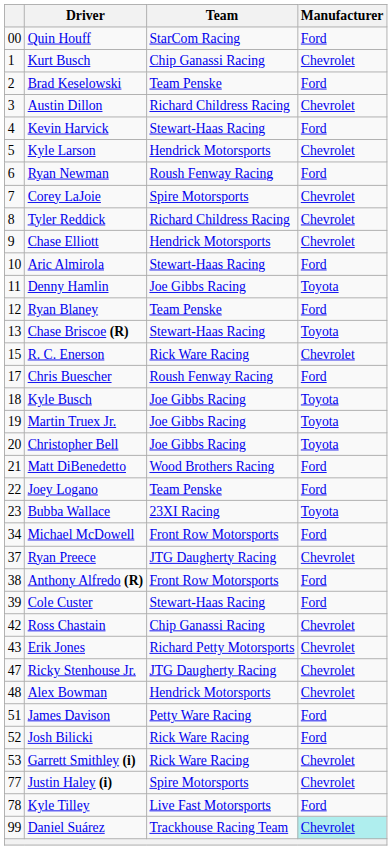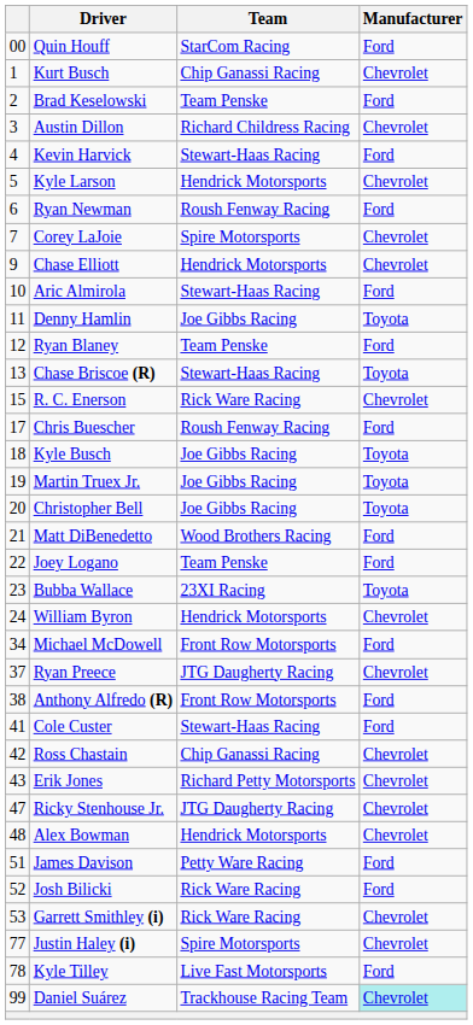- row: 8 | Tyler Reddick | Richard Childress Racing | Chevrolet
+ row: 24 | William Byron | Hendrick Motorsports | Chevrolet
Cole Custer | column 1: 39 -> 41
